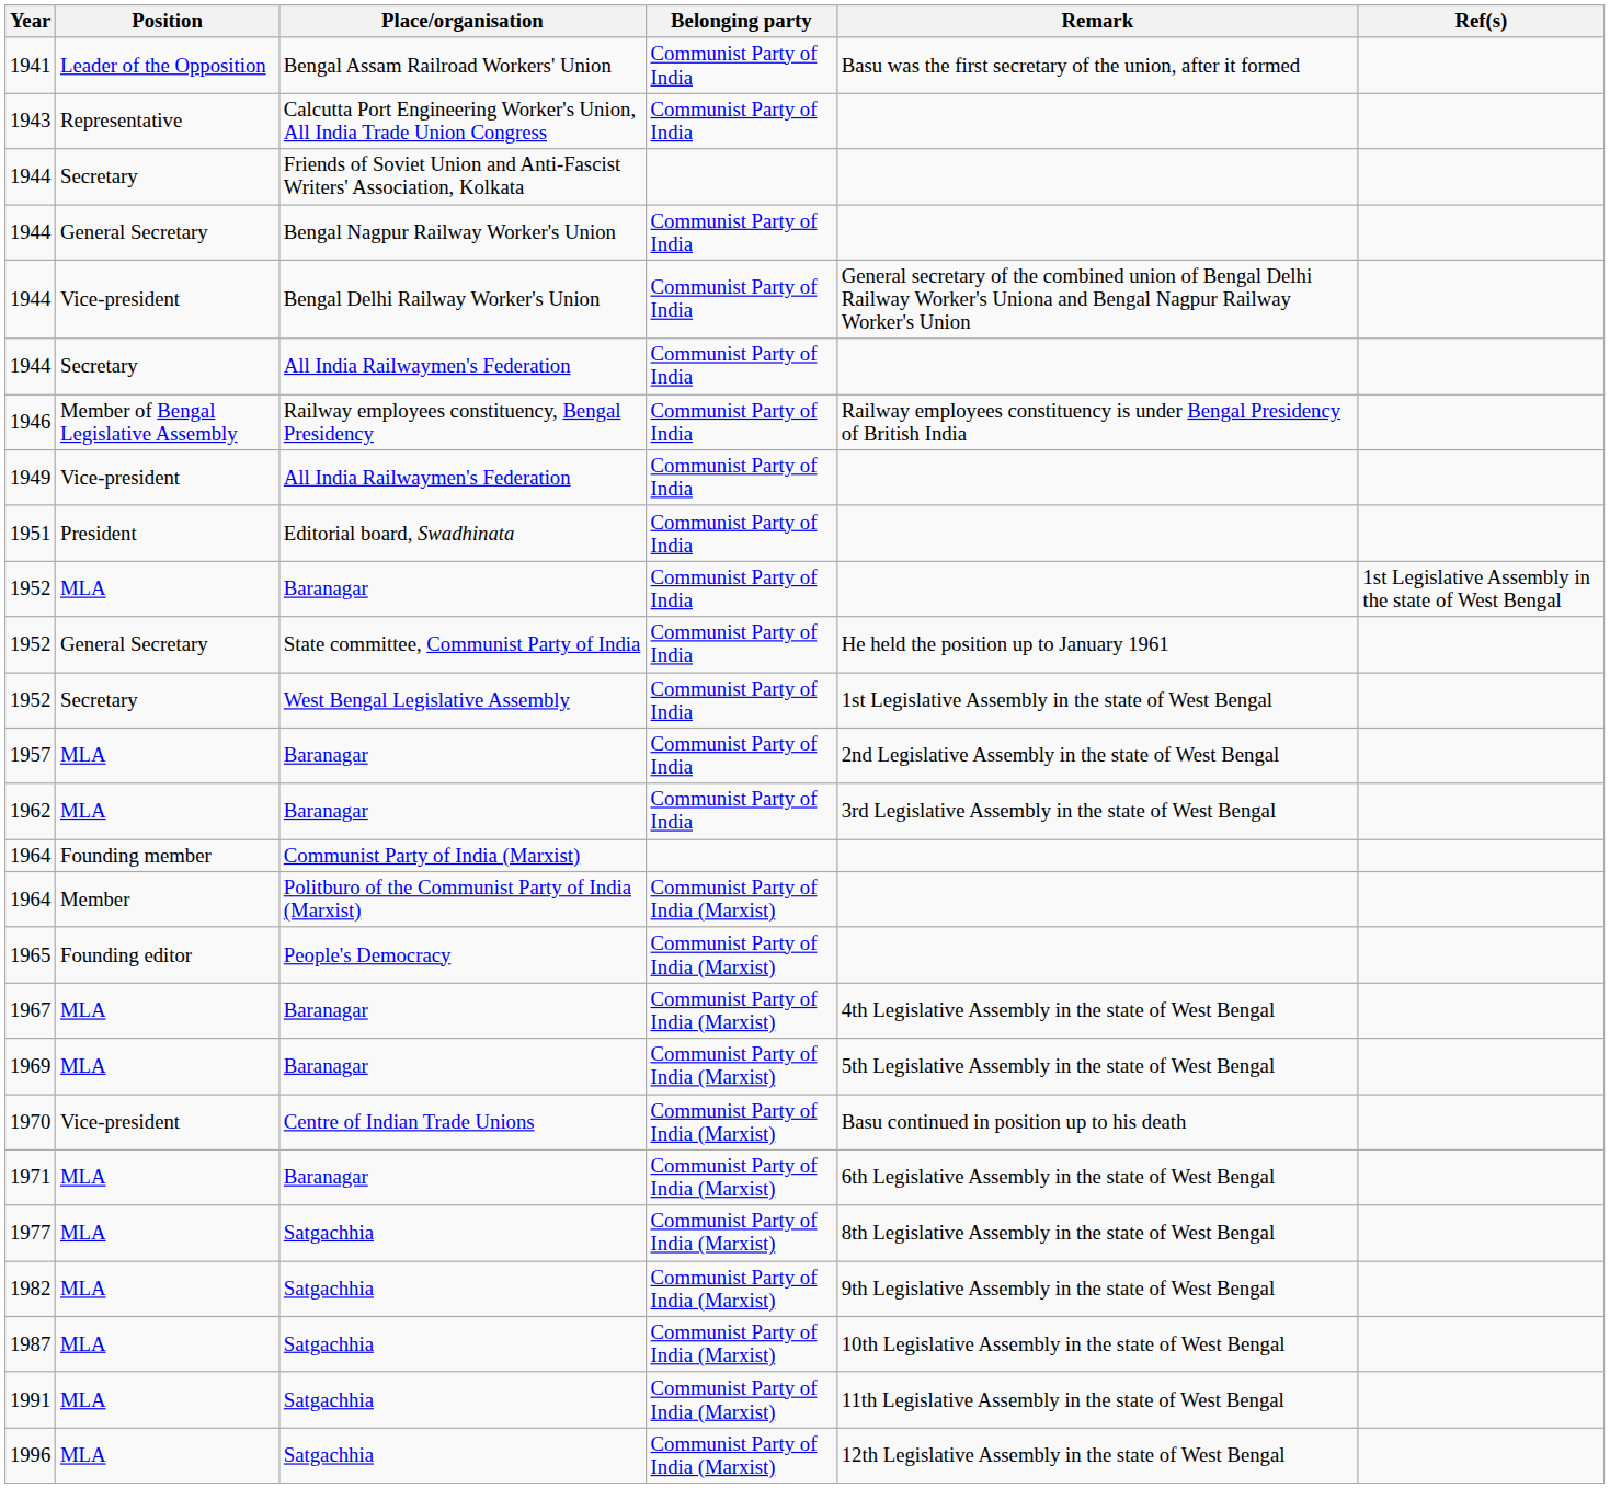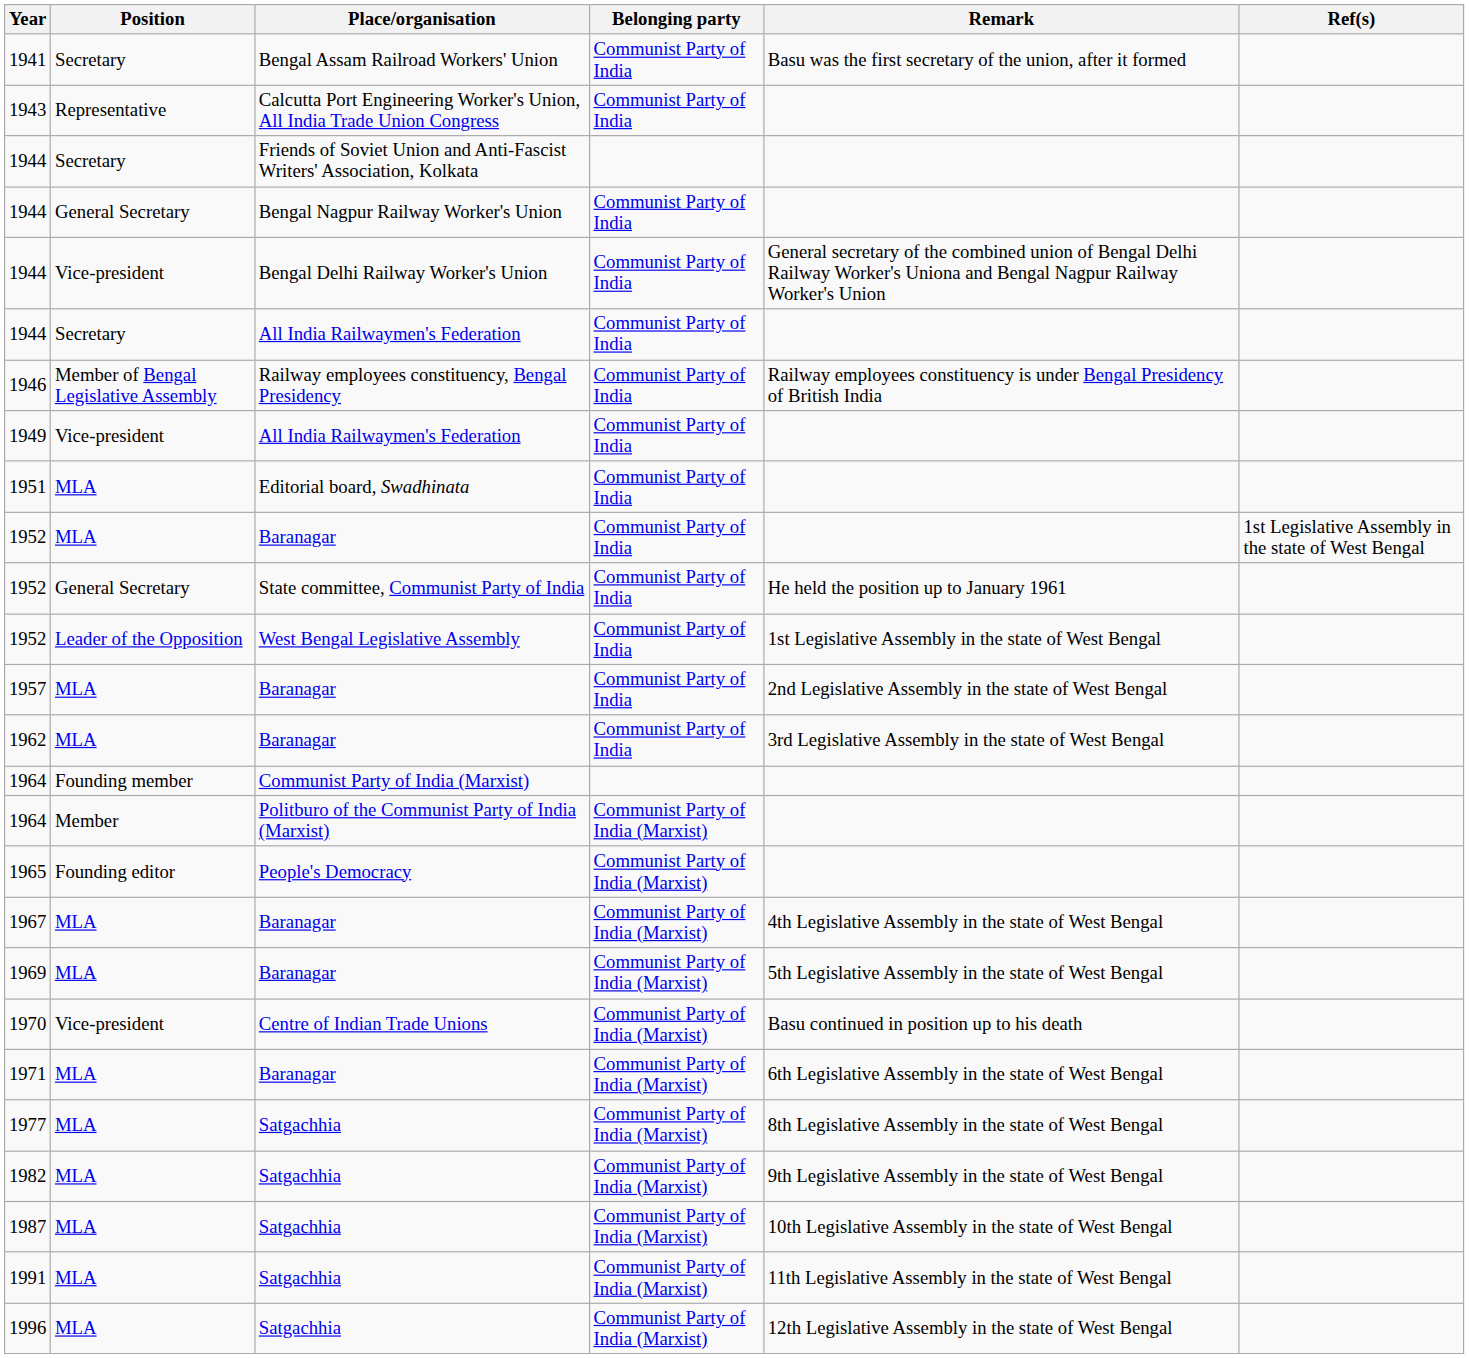1941 | Position: Leader of the Opposition -> Secretary
1951 | Position: President -> MLA
1952 / West Bengal Legislative Assembly | Position: Secretary -> Leader of the Opposition
